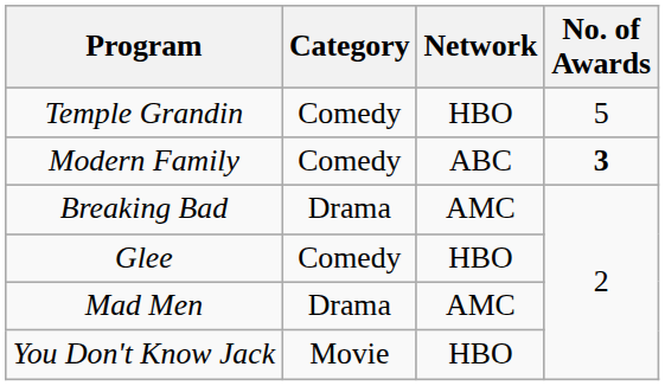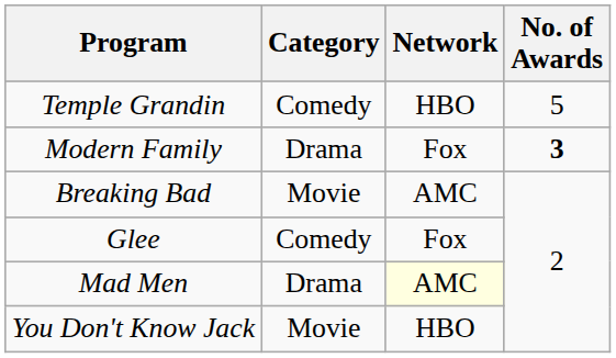Modern Family | Category: Comedy -> Drama
Modern Family | Network: ABC -> Fox
Breaking Bad | Category: Drama -> Movie
Glee | Network: HBO -> Fox
Mad Men | Network: no background -> lightyellow background
